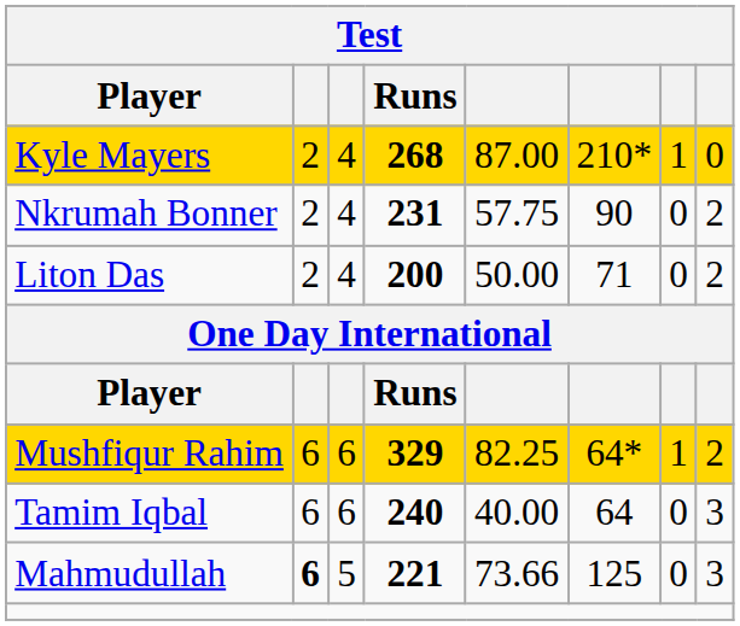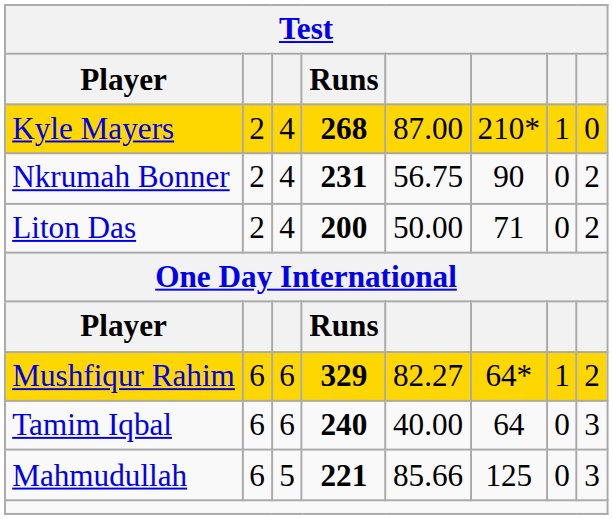Nkrumah Bonner | column 5: 57.75 -> 56.75
Mushfiqur Rahim | column 5: 82.25 -> 82.27
Mahmudullah | column 2: bold -> normal
Mahmudullah | column 5: 73.66 -> 85.66
